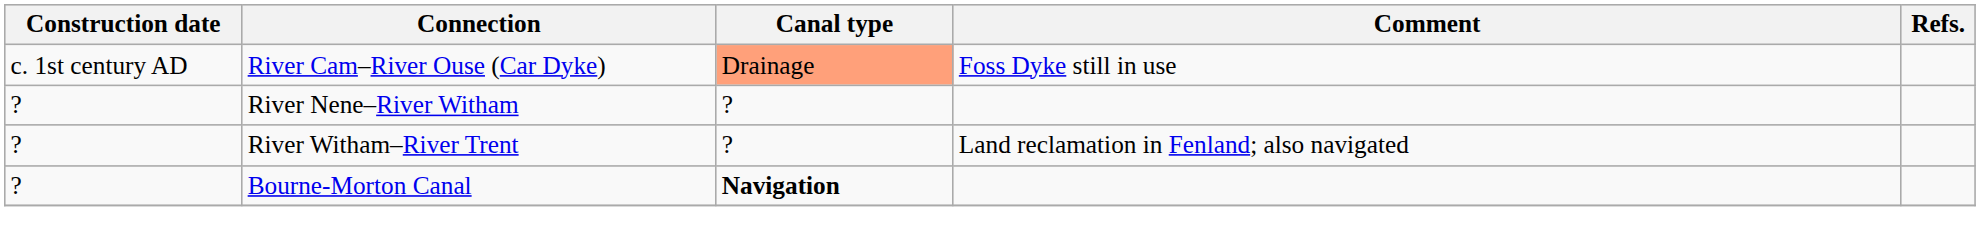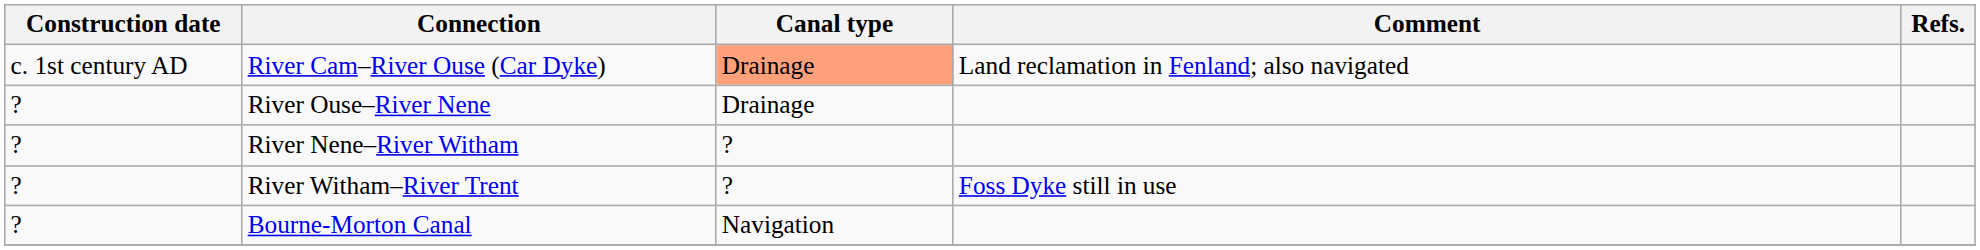River Cam–River Ouse (Car Dyke) | Comment: Foss Dyke still in use -> Land reclamation in Fenland; also navigated
+ row: ? | River Ouse–River Nene | Drainage
River Witham–River Trent | Comment: Land reclamation in Fenland; also navigated -> Foss Dyke still in use
Bourne-Morton Canal | Canal type: bold -> normal
